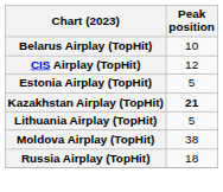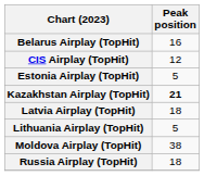Belarus Airplay (TopHit) | Peak position: 10 -> 16
+ row: Latvia Airplay (TopHit) | 18
